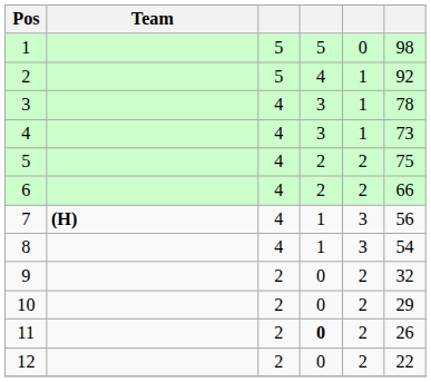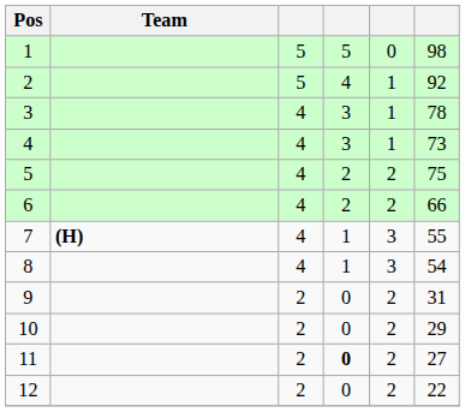7 | column 6: 56 -> 55
9 | column 6: 32 -> 31
11 | column 6: 26 -> 27
